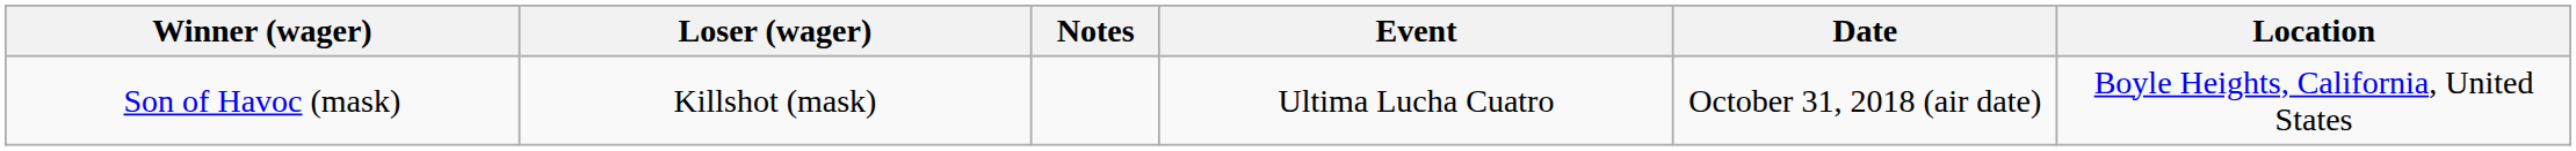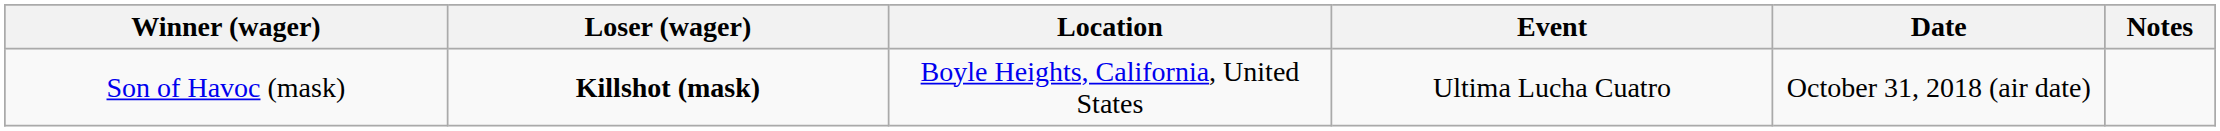columns swapped: Location <-> Notes
Son of Havoc (mask) | Loser (wager): normal -> bold
